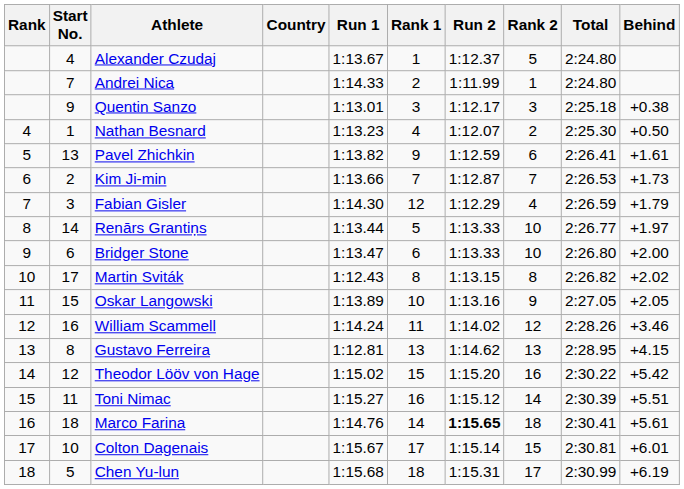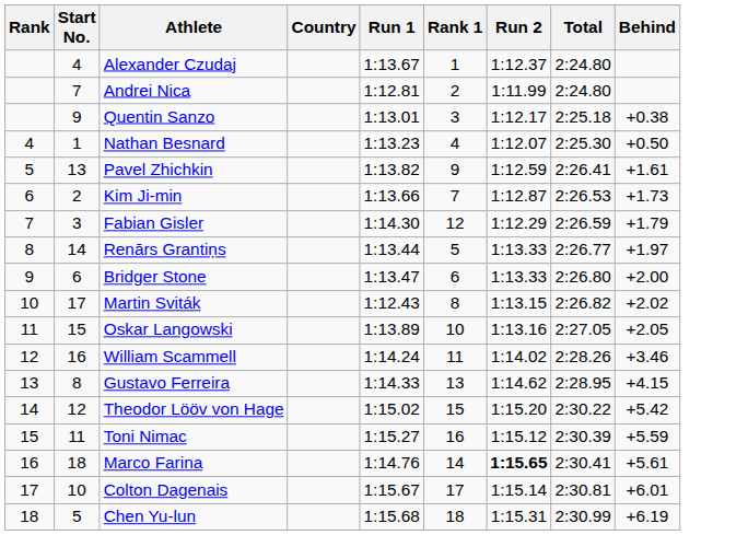- column: Rank 2 | 5 | 1 | 3 | 2 | 6 | 7 | 4 | 10 | 10 | 8 | 9 | 12 | 13 | 16 | 14 | 18 | 15 | 17
Andrei Nica | Run 1: 1:14.33 -> 1:12.81
Gustavo Ferreira | Run 1: 1:12.81 -> 1:14.33
Toni Nimac | Behind: +5.51 -> +5.59
